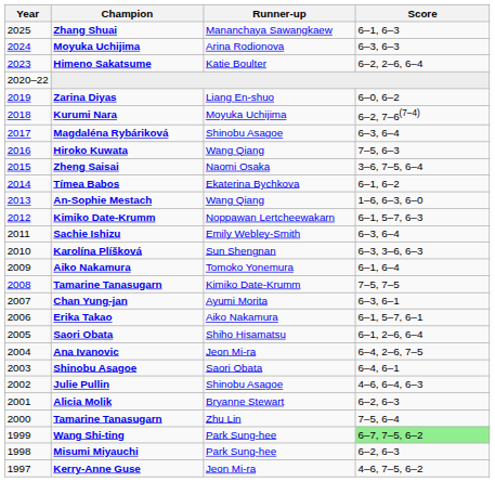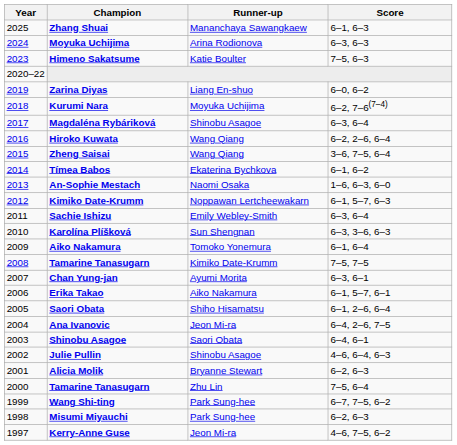Himeno Sakatsume | Score: 6–2, 2–6, 6–4 -> 7–5, 6–3
Hiroko Kuwata | Score: 7–5, 6–3 -> 6–2, 2–6, 6–4
Zheng Saisai | Runner-up: Naomi Osaka -> Wang Qiang
An-Sophie Mestach | Runner-up: Wang Qiang -> Naomi Osaka
Wang Shi-ting | Score: lightgreen background -> no background
